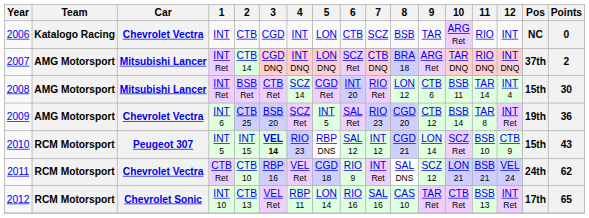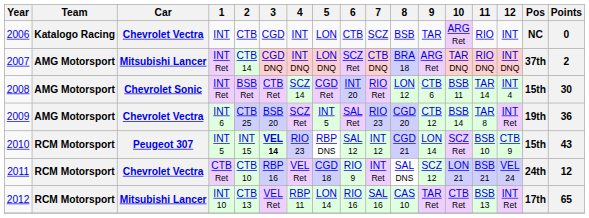2008 | Car: Mitsubishi Lancer -> Chevrolet Sonic
2011 | Points: 62 -> 12
2012 | Car: Chevrolet Sonic -> Mitsubishi Lancer
